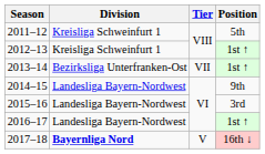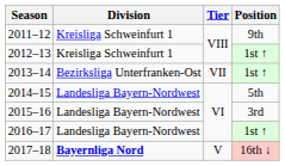2011–12 | Position: 5th -> 9th
2014–15 | Position: 9th -> 5th
